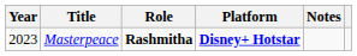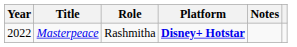Masterpeace | Year: 2023 -> 2022
Masterpeace | Role: bold -> normal
